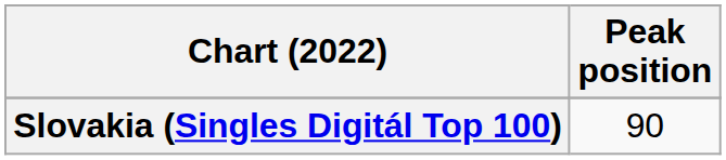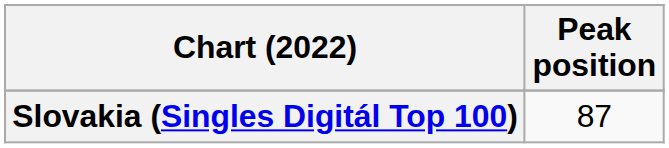Slovakia (Singles Digitál Top 100) | Peak position: 90 -> 87
